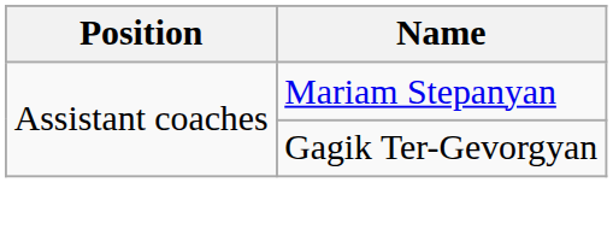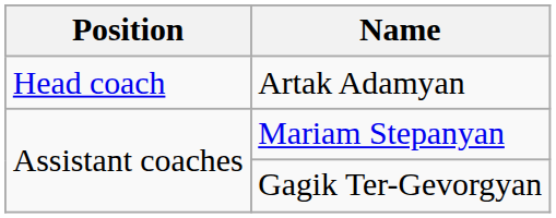+ row: Head coach | Artak Adamyan
